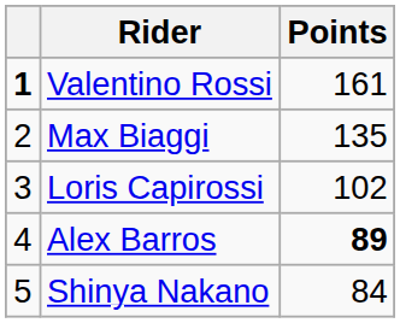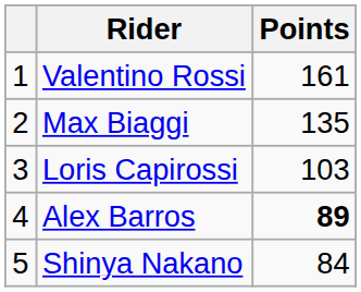Valentino Rossi | column 1: bold -> normal
Loris Capirossi | Points: 102 -> 103
